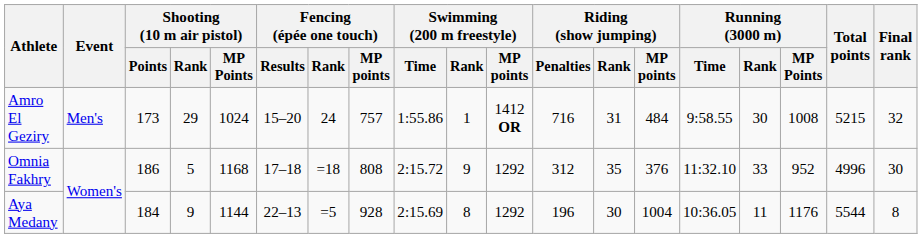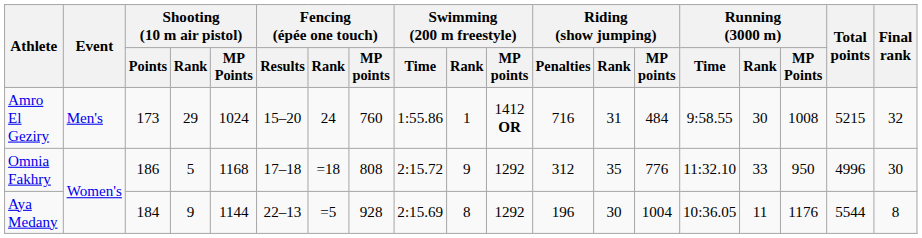Amro El Geziry | Fencing (épée one touch) / MP points: 757 -> 760
Omnia Fakhry | Riding (show jumping) / MP points: 376 -> 776
Omnia Fakhry | Running (3000 m) / MP Points: 952 -> 950
